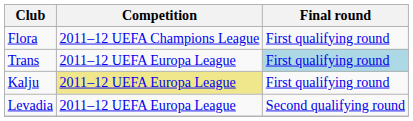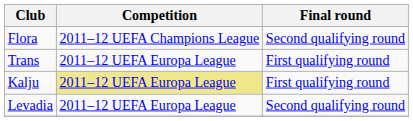Flora | Final round: First qualifying round -> Second qualifying round
Trans | Final round: lightblue background -> no background
